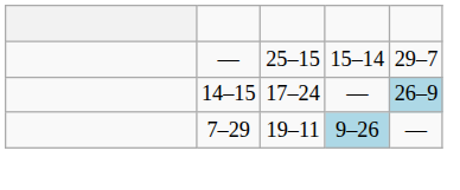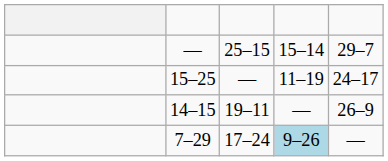+ row: 15–25 | — | 11–19 | 24–17
14–15 | column 3: 17–24 -> 19–11
14–15 | column 5: lightblue background -> no background
7–29 | column 3: 19–11 -> 17–24
